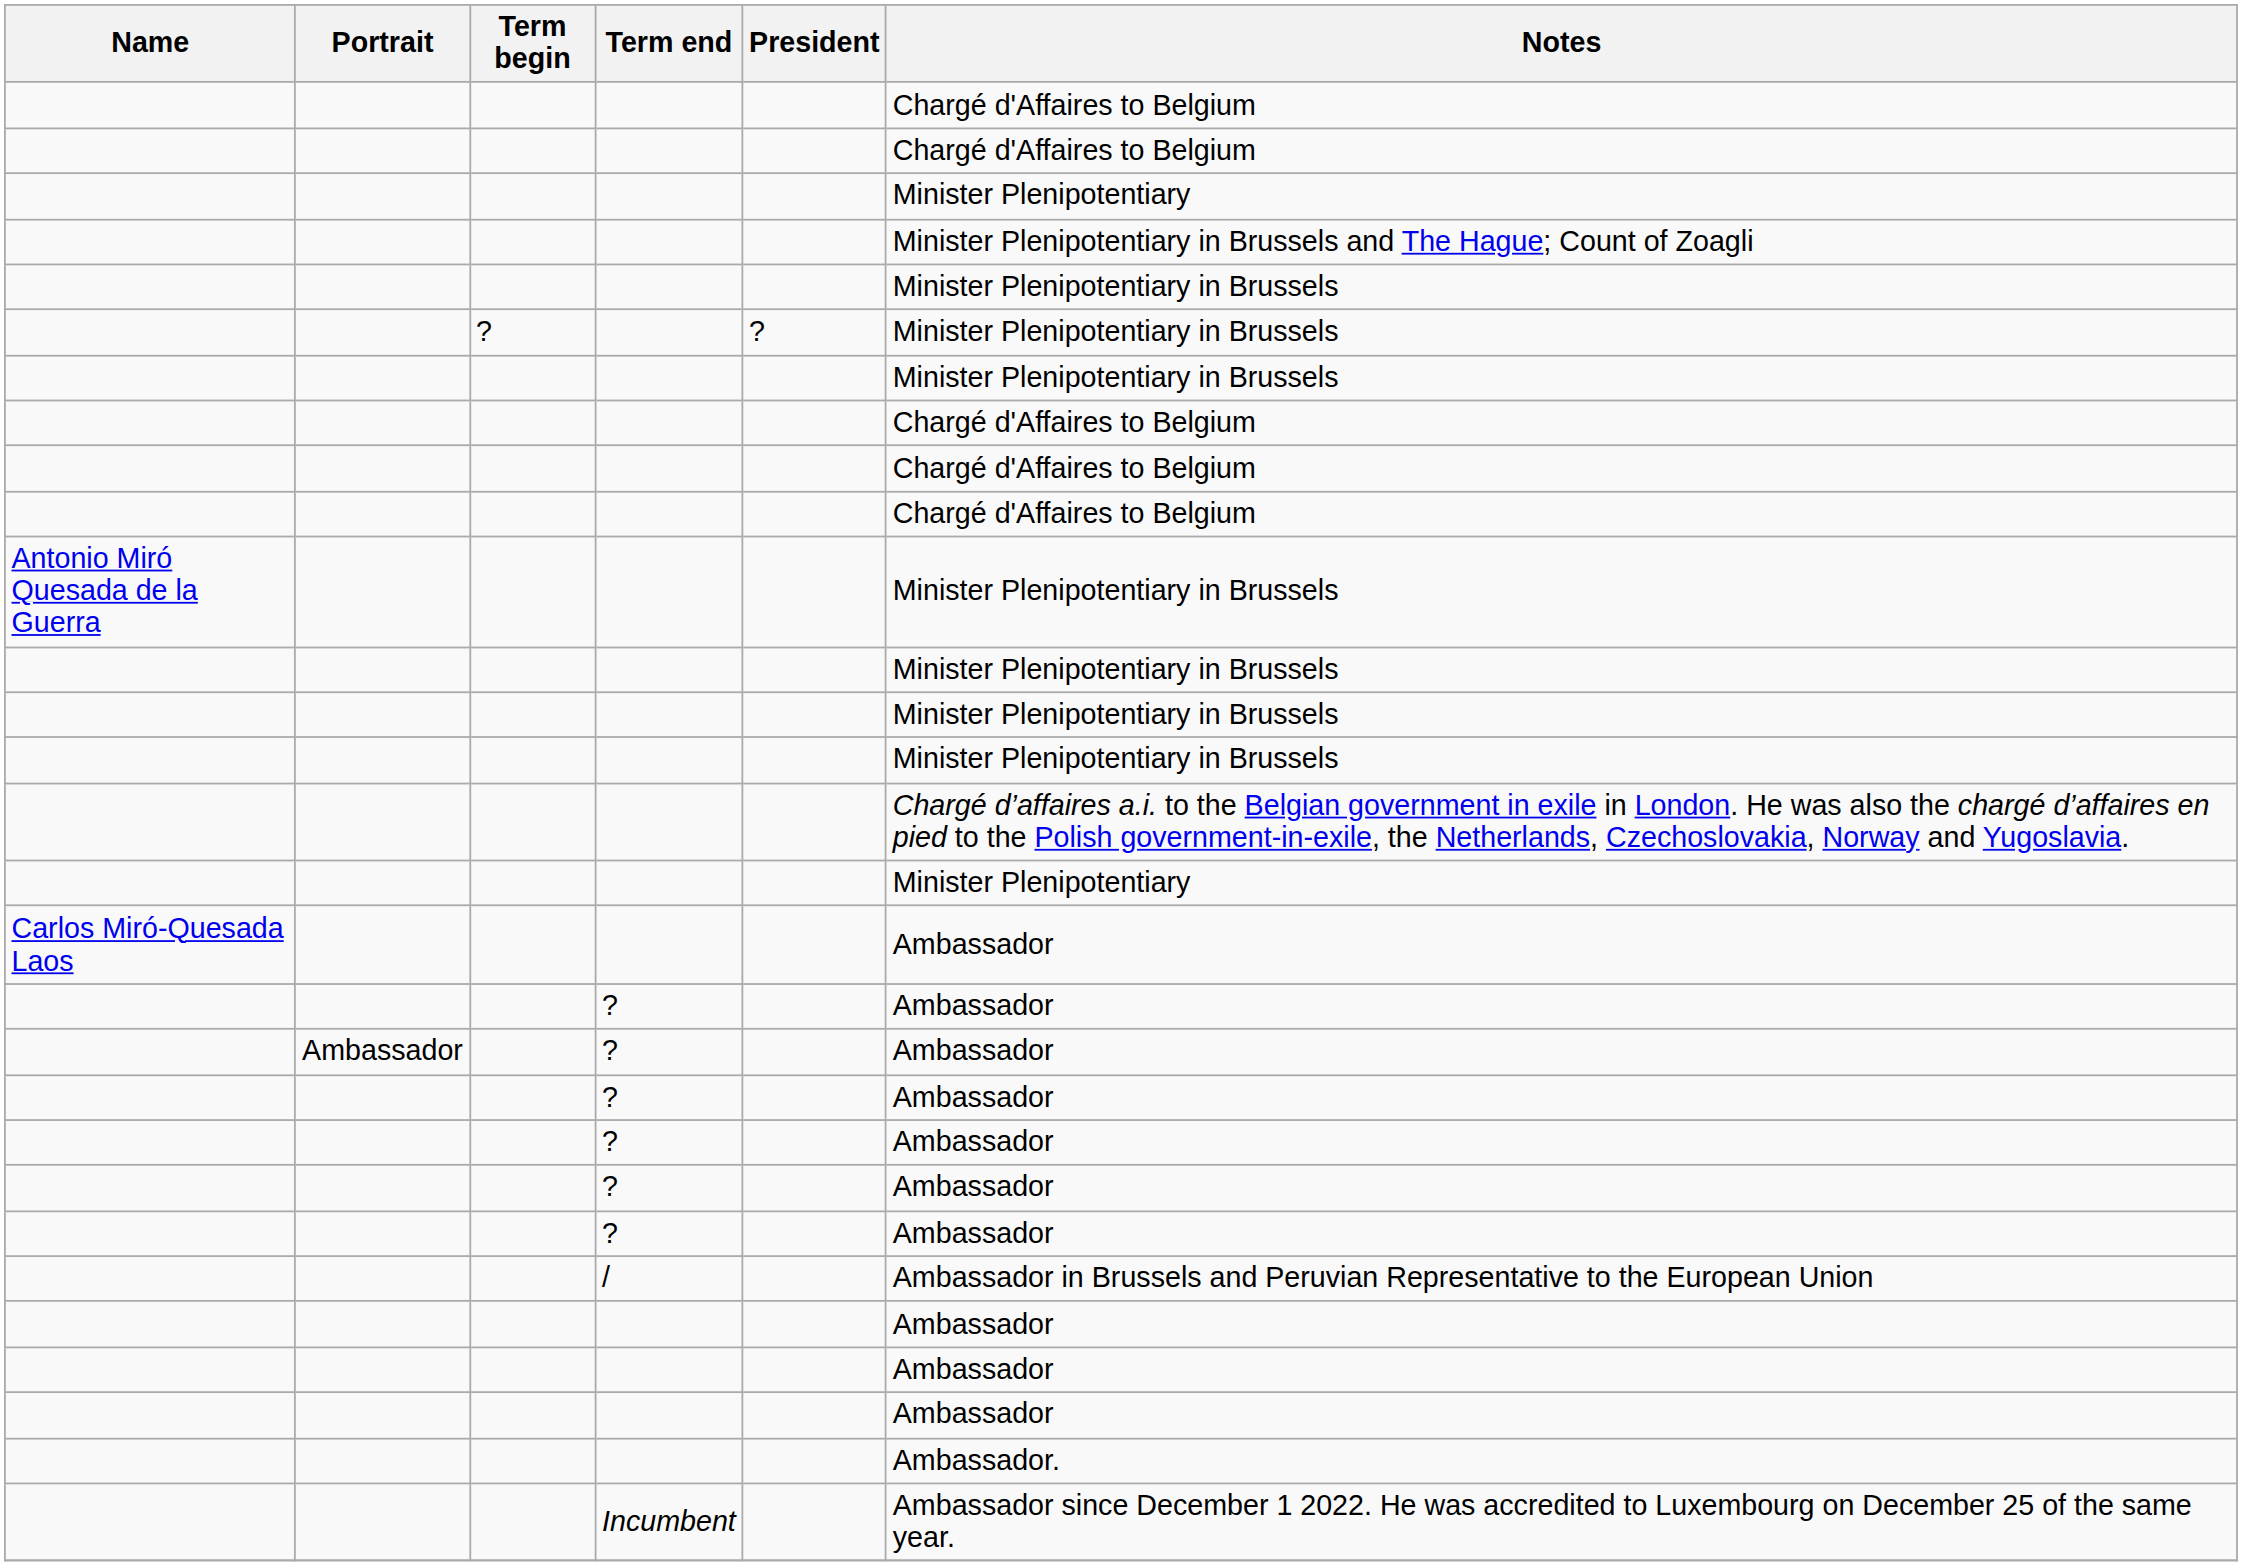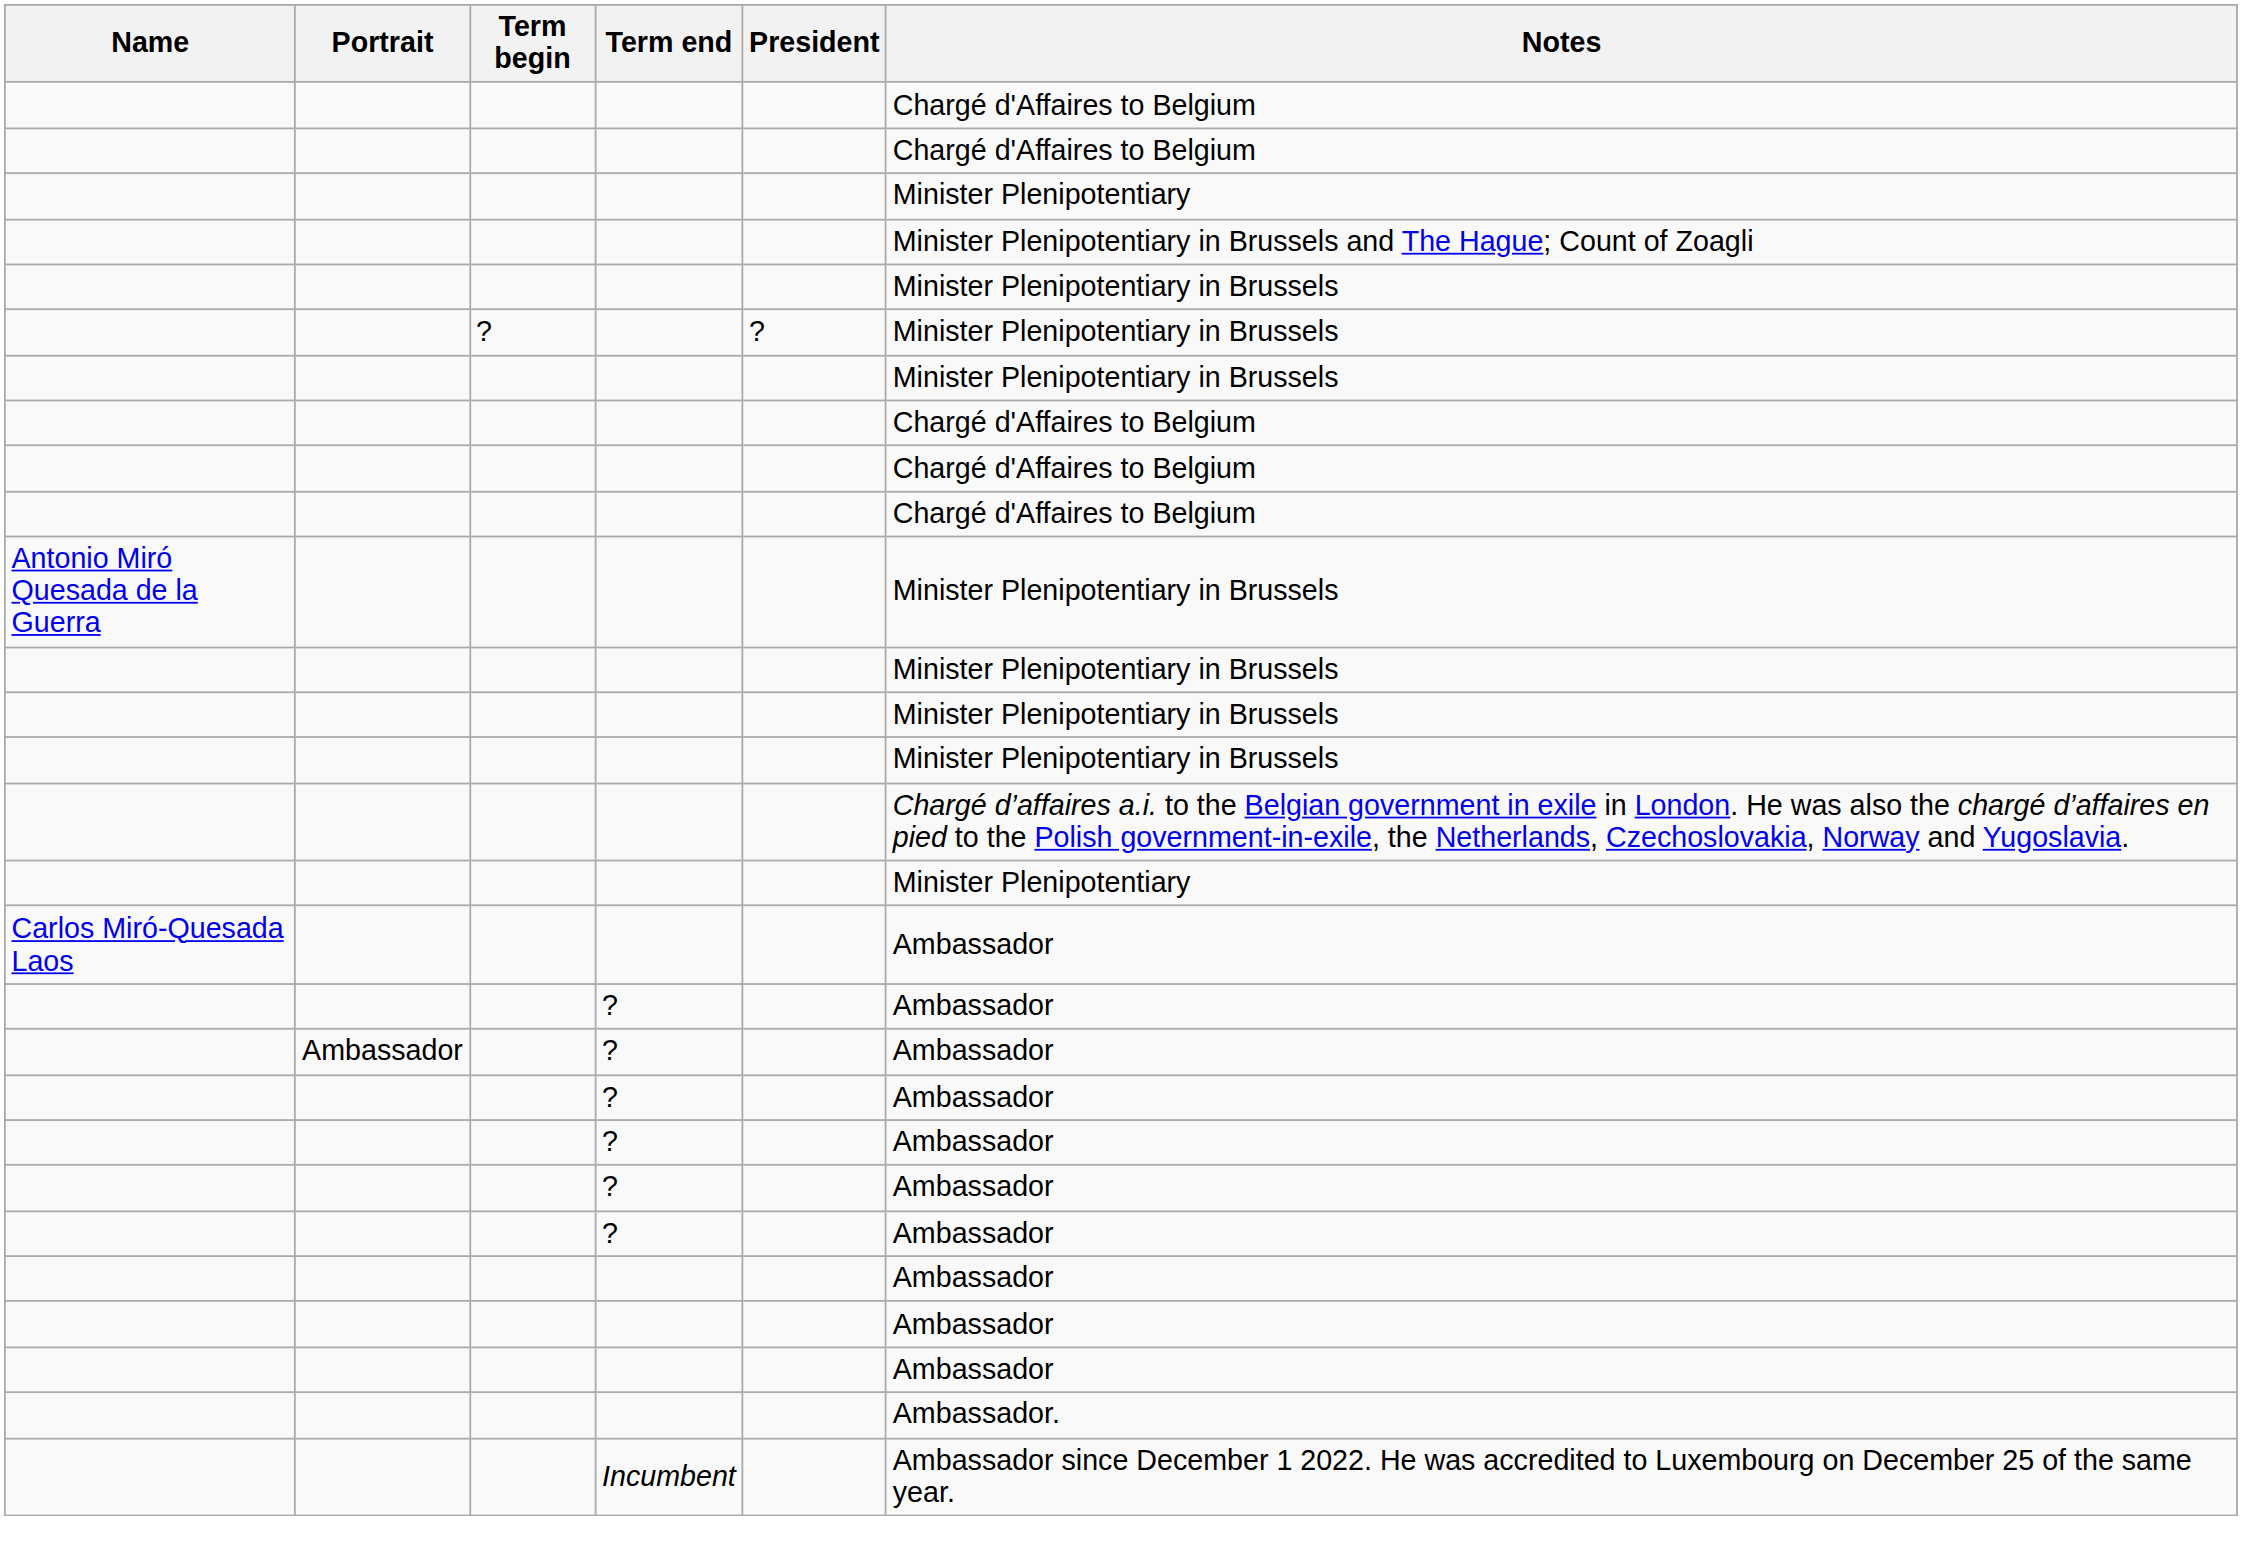- row: / | Ambassador in Brussels and Peruvian Representative to the European Union
